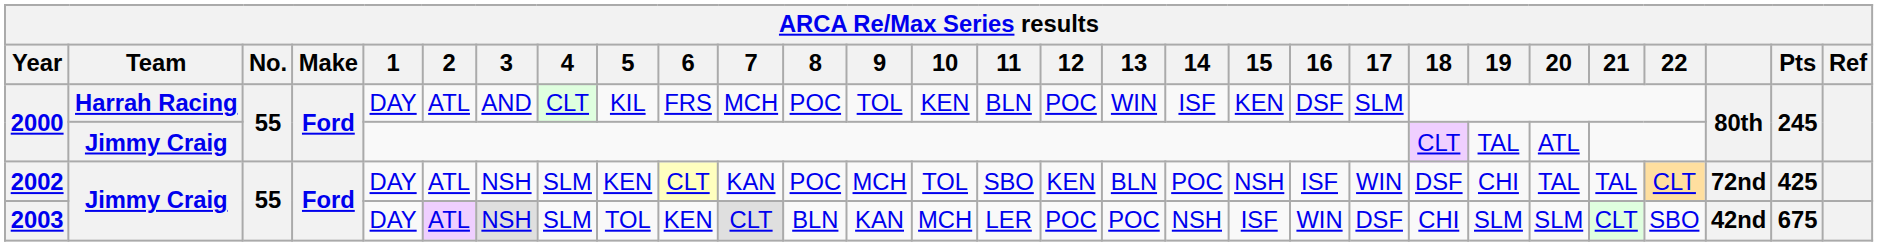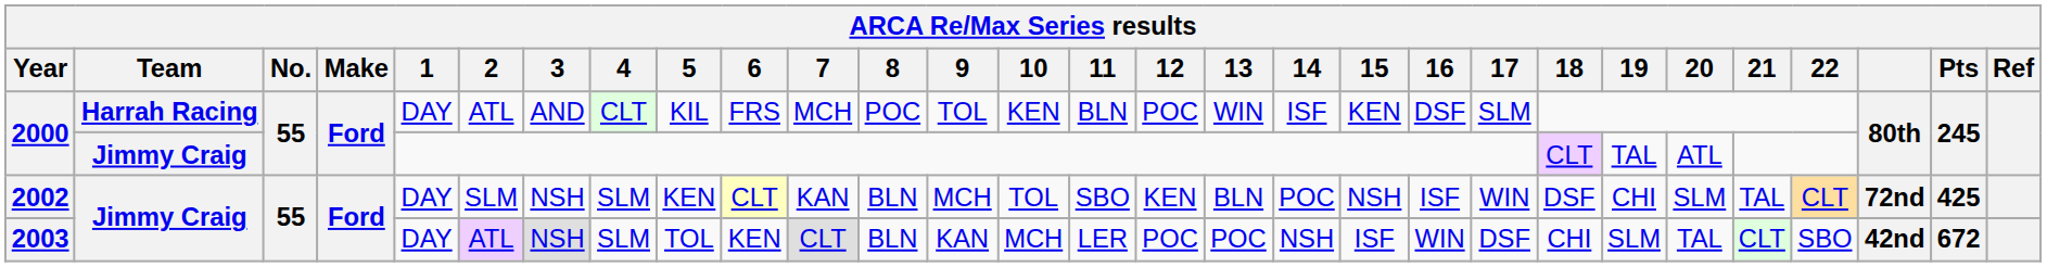2002 | 2: ATL -> SLM
2002 | 8: POC -> BLN
2002 | 20: TAL -> SLM
2003 | 20: SLM -> TAL
2003 | Pts: 675 -> 672
